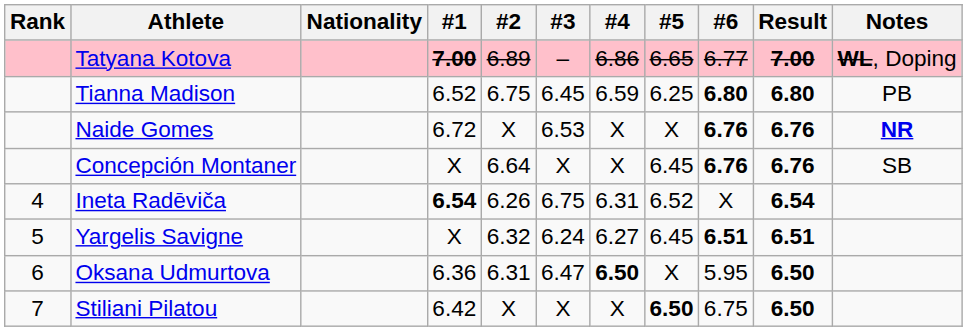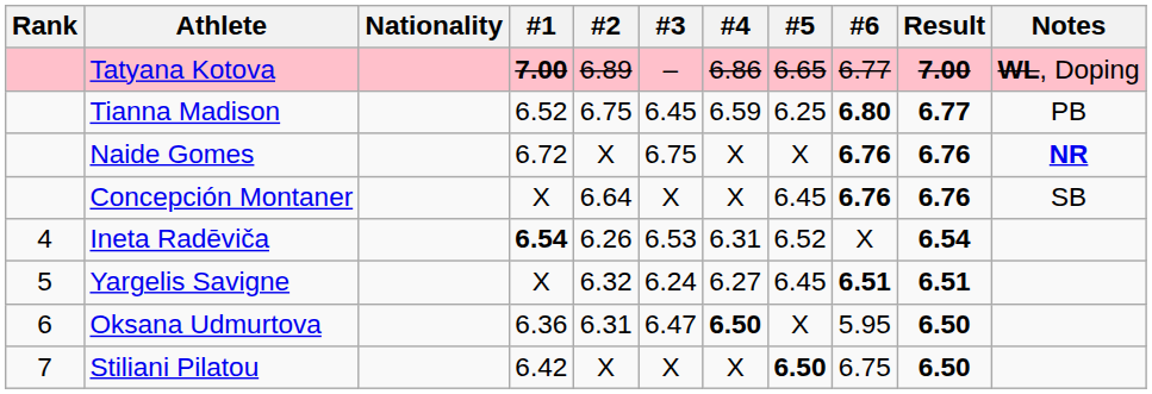Tianna Madison | Result: 6.80 -> 6.77
Naide Gomes | #3: 6.53 -> 6.75
Ineta Radēviča | #3: 6.75 -> 6.53
